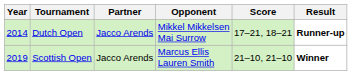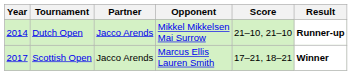Dutch Open | Score: 17–21, 18–21 -> 21–10, 21–10
Scottish Open | Year: 2019 -> 2017
Scottish Open | Score: 21–10, 21–10 -> 17–21, 18–21
